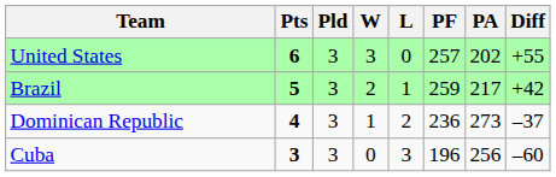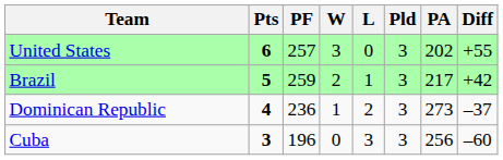columns swapped: Pld <-> PF
